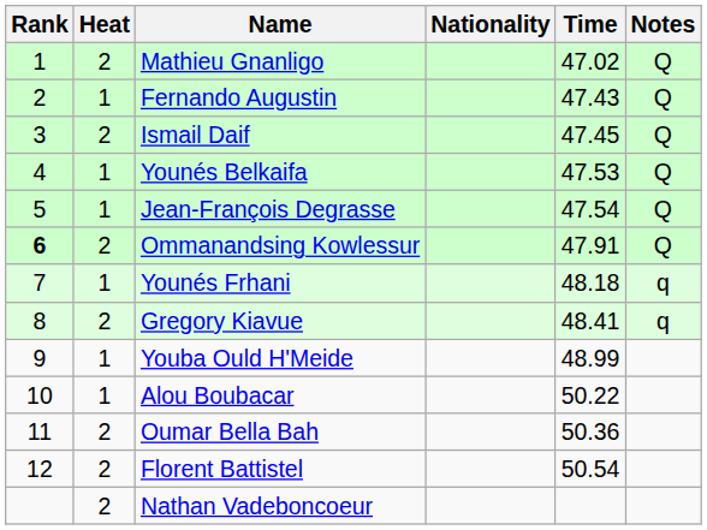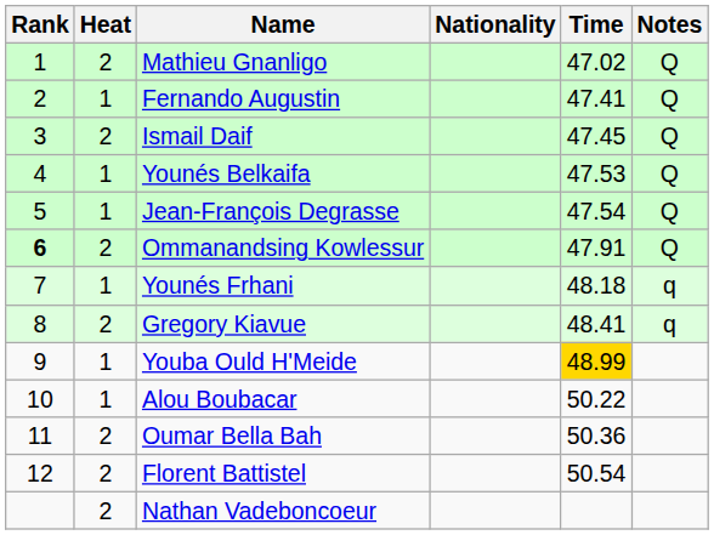Fernando Augustin | Time: 47.43 -> 47.41
Youba Ould H'Meide | Time: no background -> gold background
